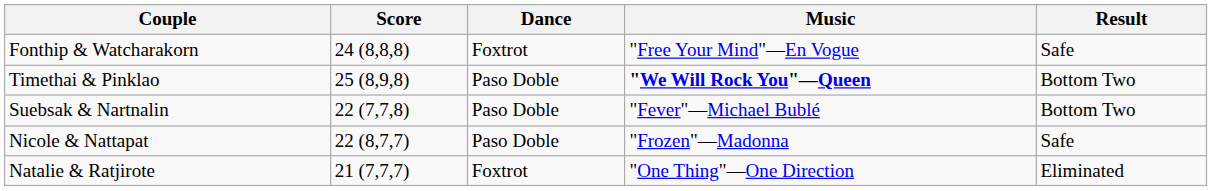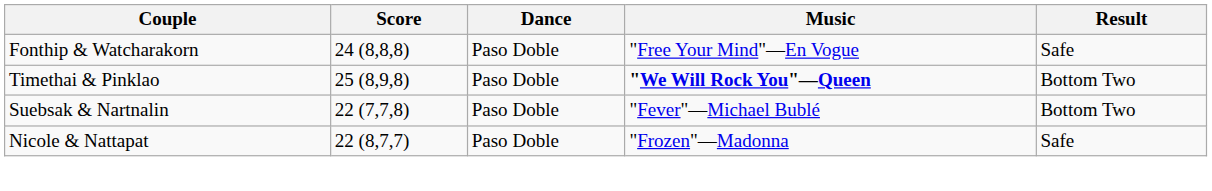Fonthip & Watcharakorn | Dance: Foxtrot -> Paso Doble
- row: Natalie & Ratjirote | 21 (7,7,7) | Foxtrot | "One Thing"—One Direction | Eliminated
